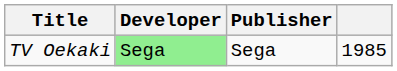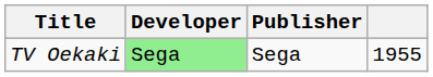TV Oekaki | column 4: 1985 -> 1955
